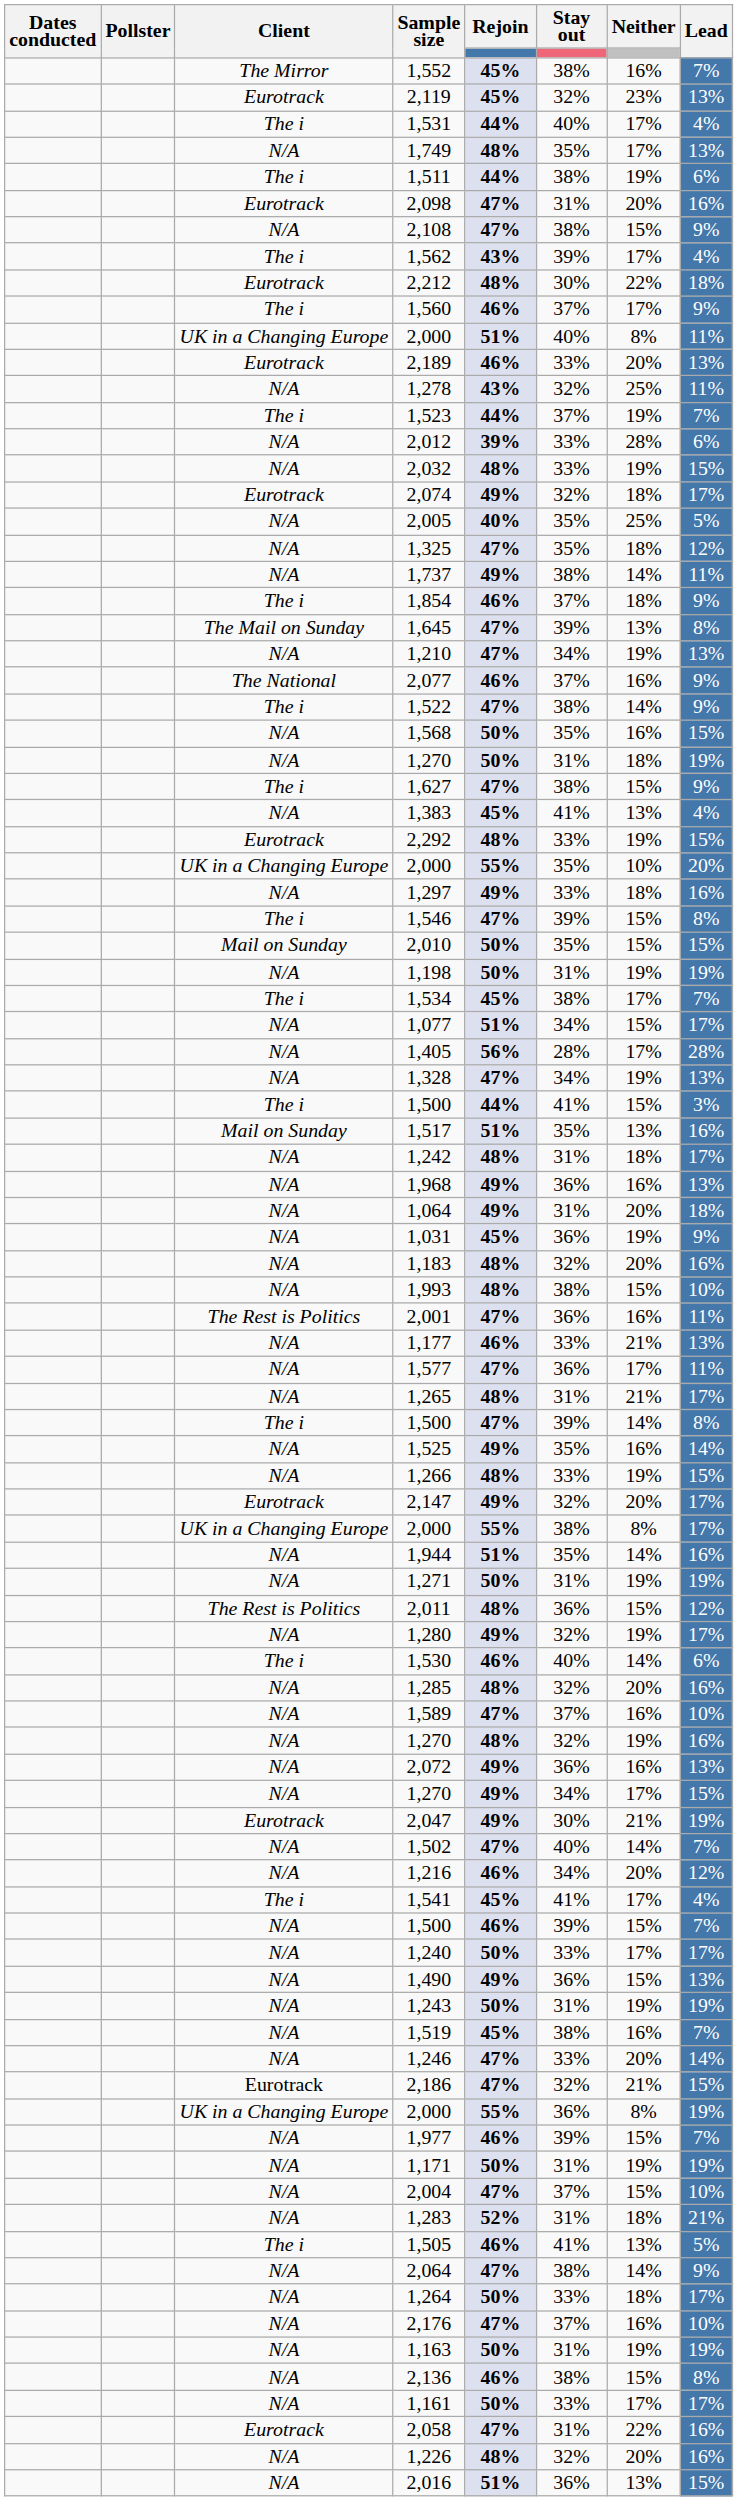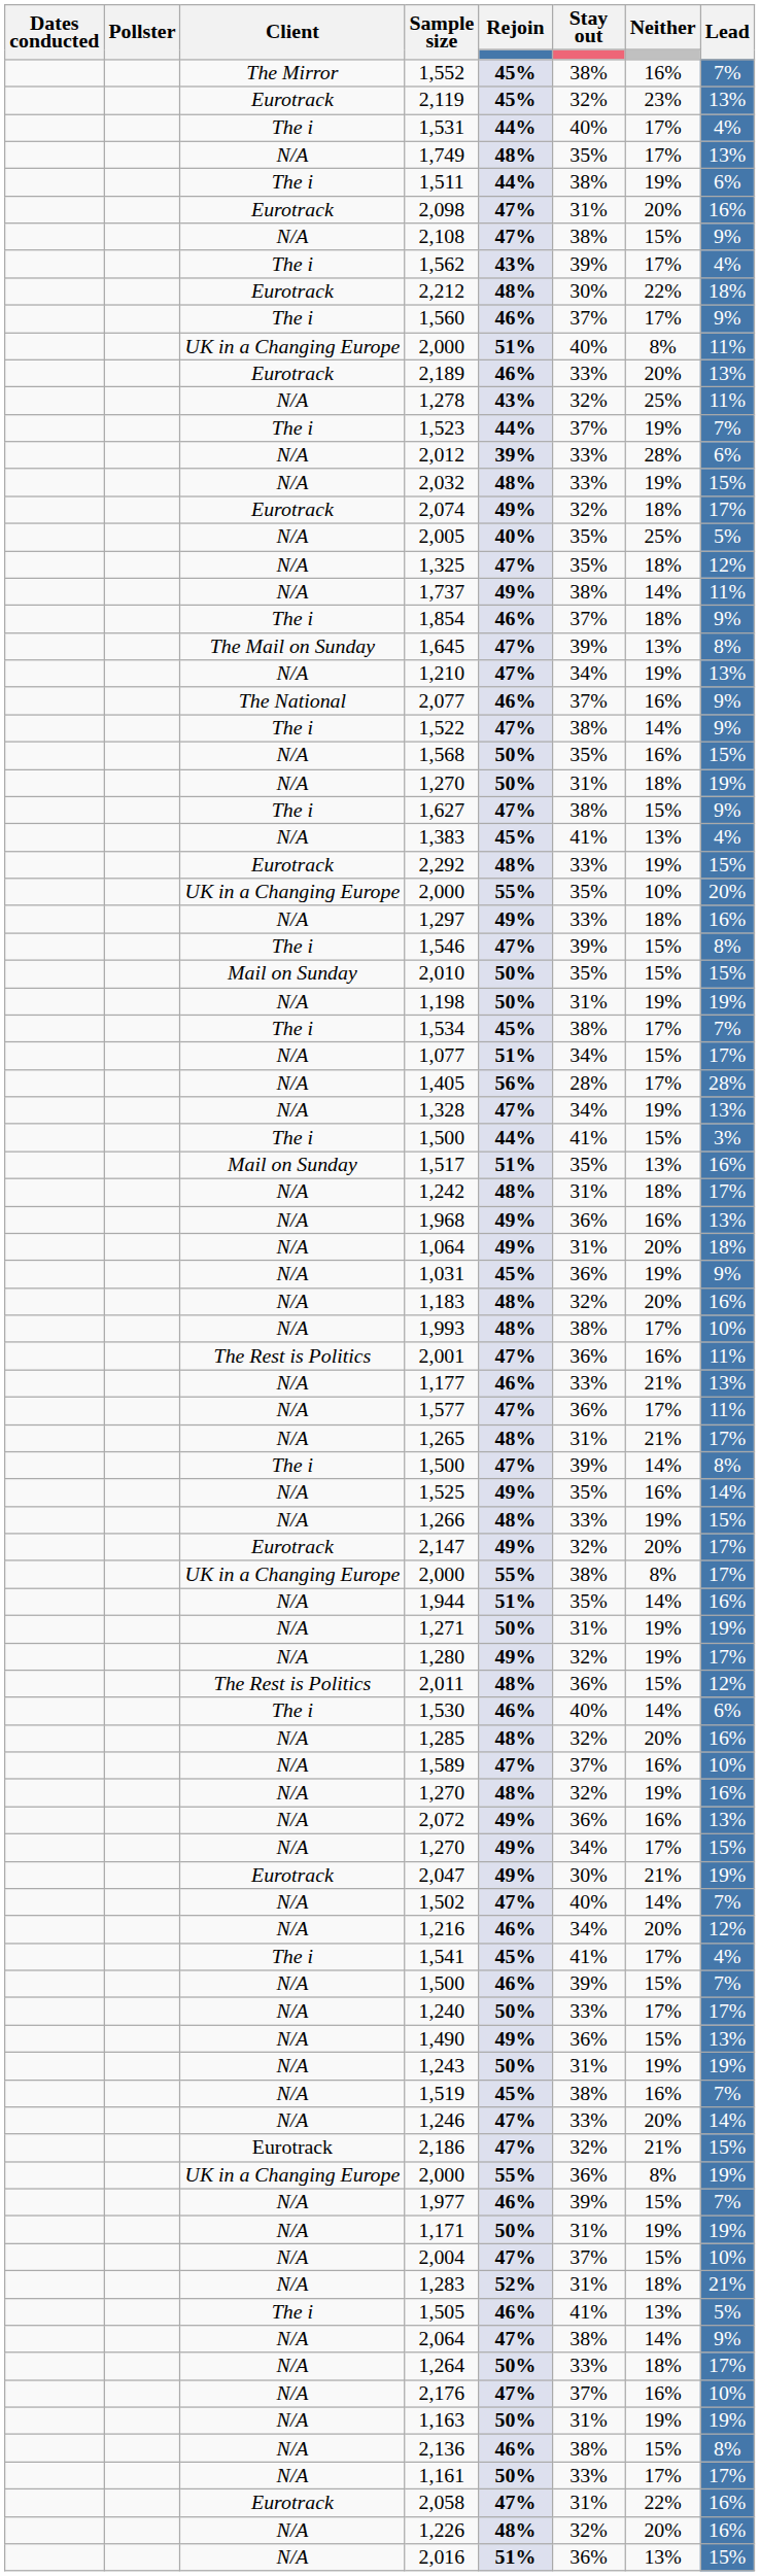1,993 | Neither: 15% -> 17%
rows swapped: 2,011 <-> 1,280
